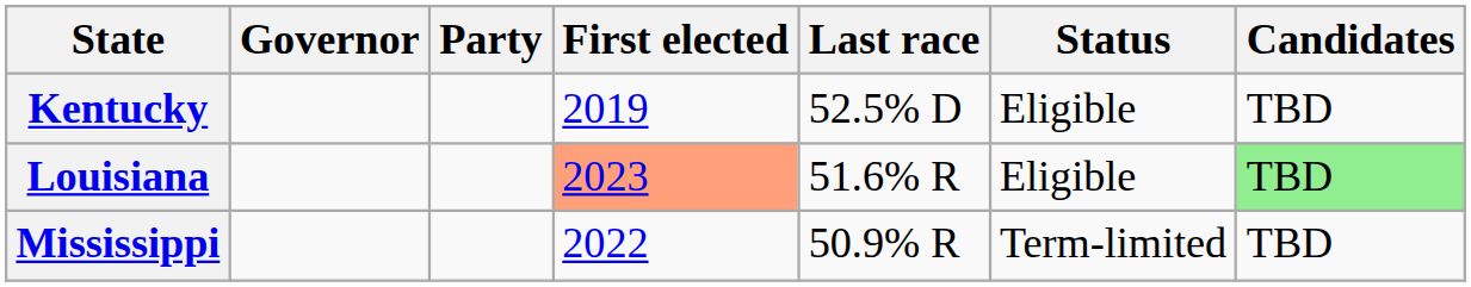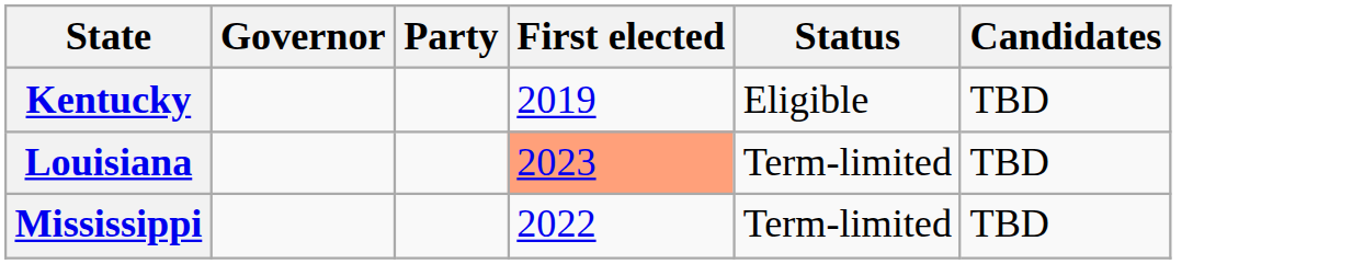- column: Last race | 52.5% D | 51.6% R | 50.9% R
Louisiana | Status: Eligible -> Term-limited
Louisiana | Candidates: lightgreen background -> no background
